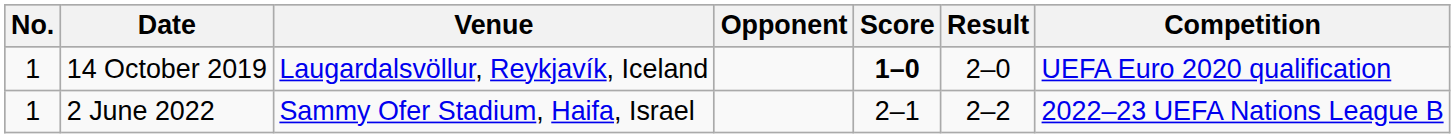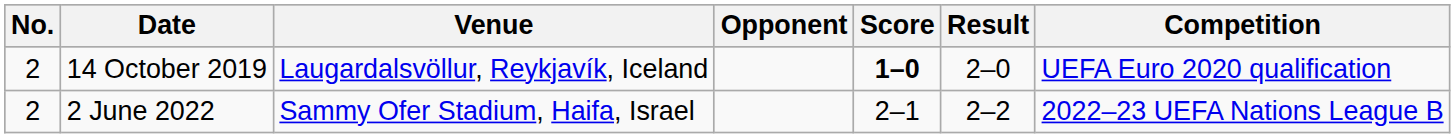14 October 2019 | No.: 1 -> 2
2 June 2022 | No.: 1 -> 2
